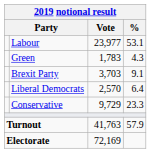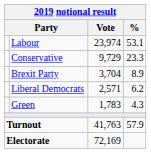Labour | Vote: 23,977 -> 23,974
rows swapped: Conservative <-> Green
Brexit Party | Vote: 3,703 -> 3,704
Brexit Party | %: 9.1 -> 8.9
Liberal Democrats | Vote: 2,570 -> 2,571
Liberal Democrats | %: 6.4 -> 6.2
